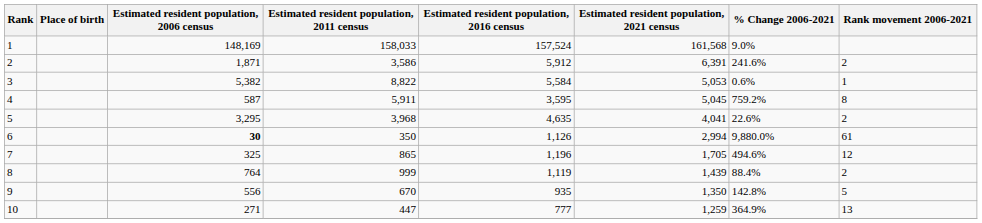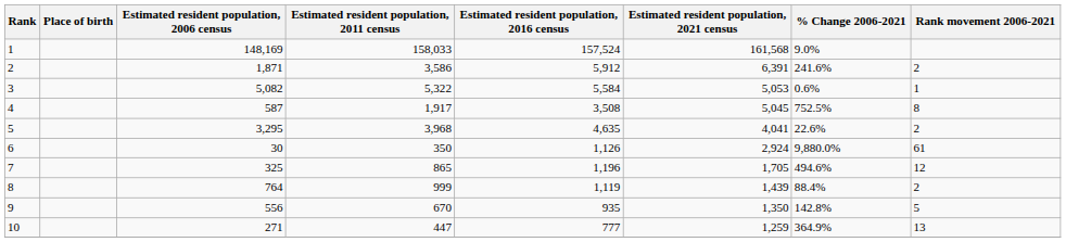3 | Estimated resident population, 2006 census: 5,382 -> 5,082
3 | Estimated resident population, 2011 census: 8,822 -> 5,322
4 | Estimated resident population, 2011 census: 5,911 -> 1,917
4 | Estimated resident population, 2016 census: 3,595 -> 3,508
4 | % Change 2006-2021: 759.2% -> 752.5%
6 | Estimated resident population, 2006 census: bold -> normal
6 | Estimated resident population, 2021 census: 2,994 -> 2,924
